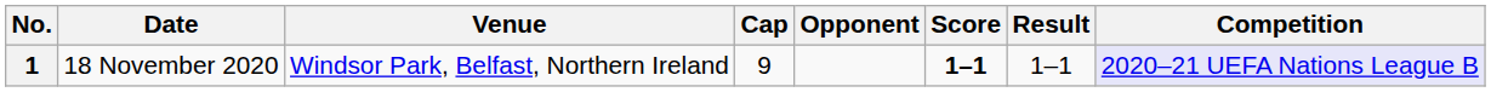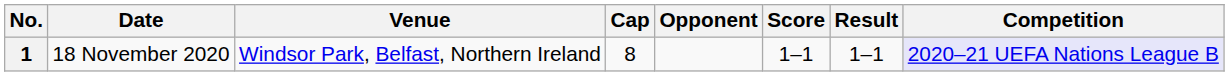1 | Cap: 9 -> 8
1 | Score: bold -> normal
